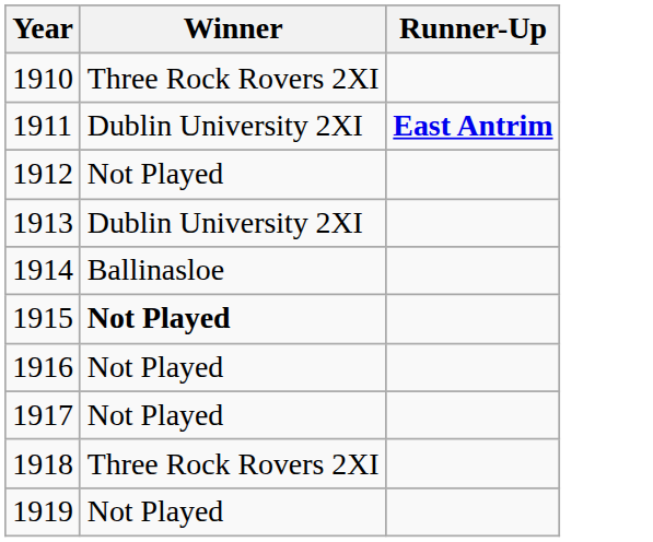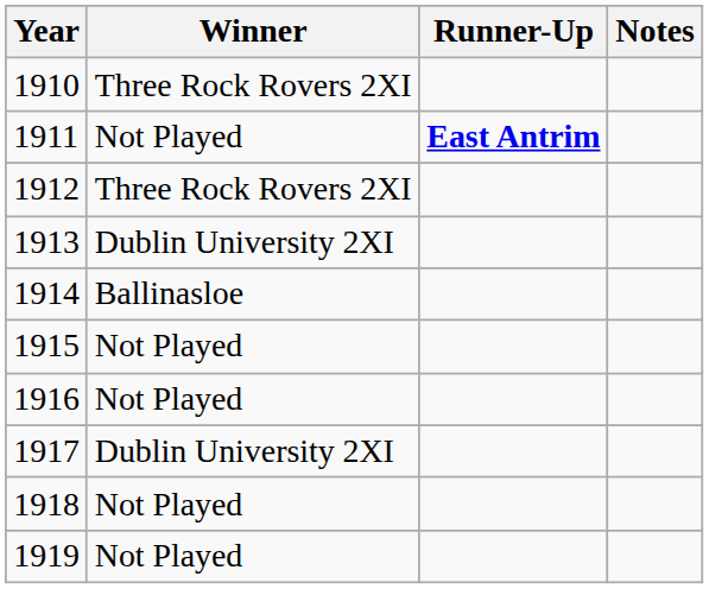+ column: Notes
1911 | Winner: Dublin University 2XI -> Not Played
1912 | Winner: Not Played -> Three Rock Rovers 2XI
1915 | Winner: bold -> normal
1917 | Winner: Not Played -> Dublin University 2XI
1918 | Winner: Three Rock Rovers 2XI -> Not Played
